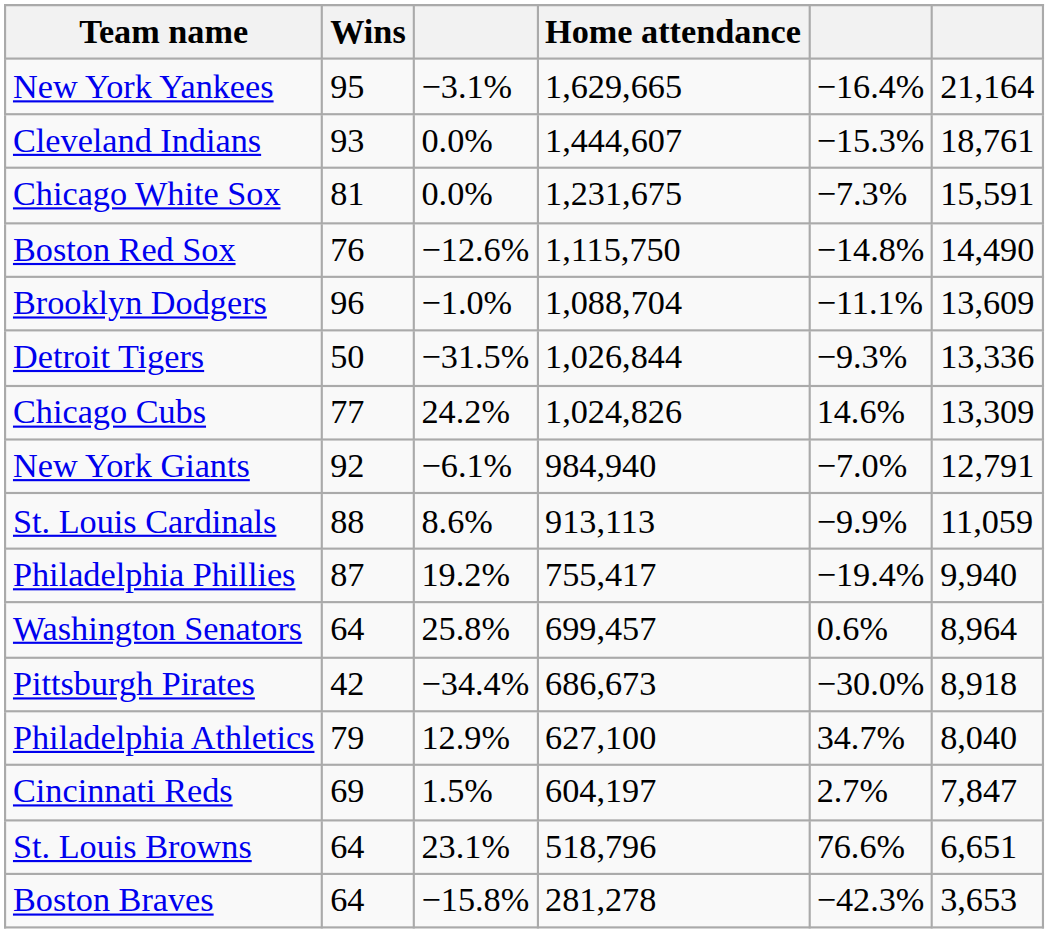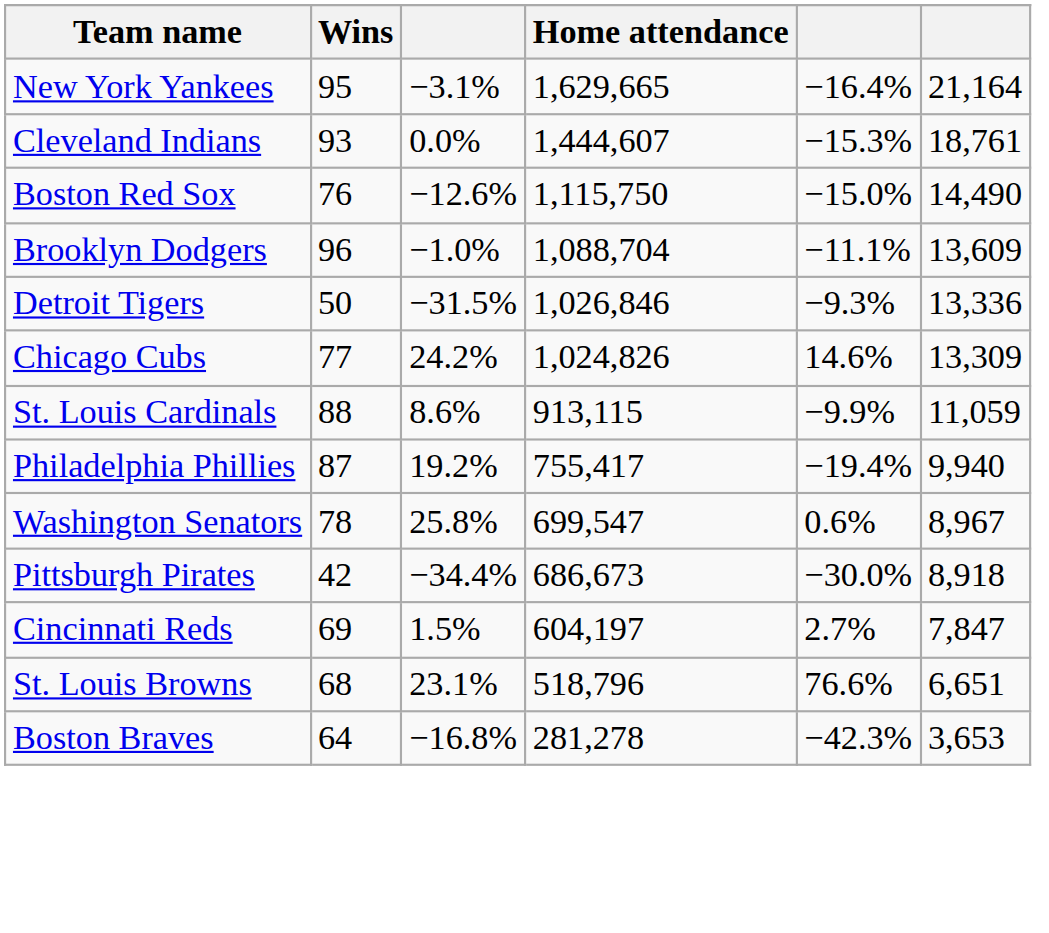- row: Chicago White Sox | 81 | 0.0% | 1,231,675 | −7.3% | 15,591
Boston Red Sox | column 5: −14.8% -> −15.0%
Detroit Tigers | Home attendance: 1,026,844 -> 1,026,846
- row: New York Giants | 92 | −6.1% | 984,940 | −7.0% | 12,791
St. Louis Cardinals | Home attendance: 913,113 -> 913,115
Washington Senators | Wins: 64 -> 78
Washington Senators | Home attendance: 699,457 -> 699,547
Washington Senators | column 6: 8,964 -> 8,967
- row: Philadelphia Athletics | 79 | 12.9% | 627,100 | 34.7% | 8,040
St. Louis Browns | Wins: 64 -> 68
Boston Braves | column 3: −15.8% -> −16.8%
